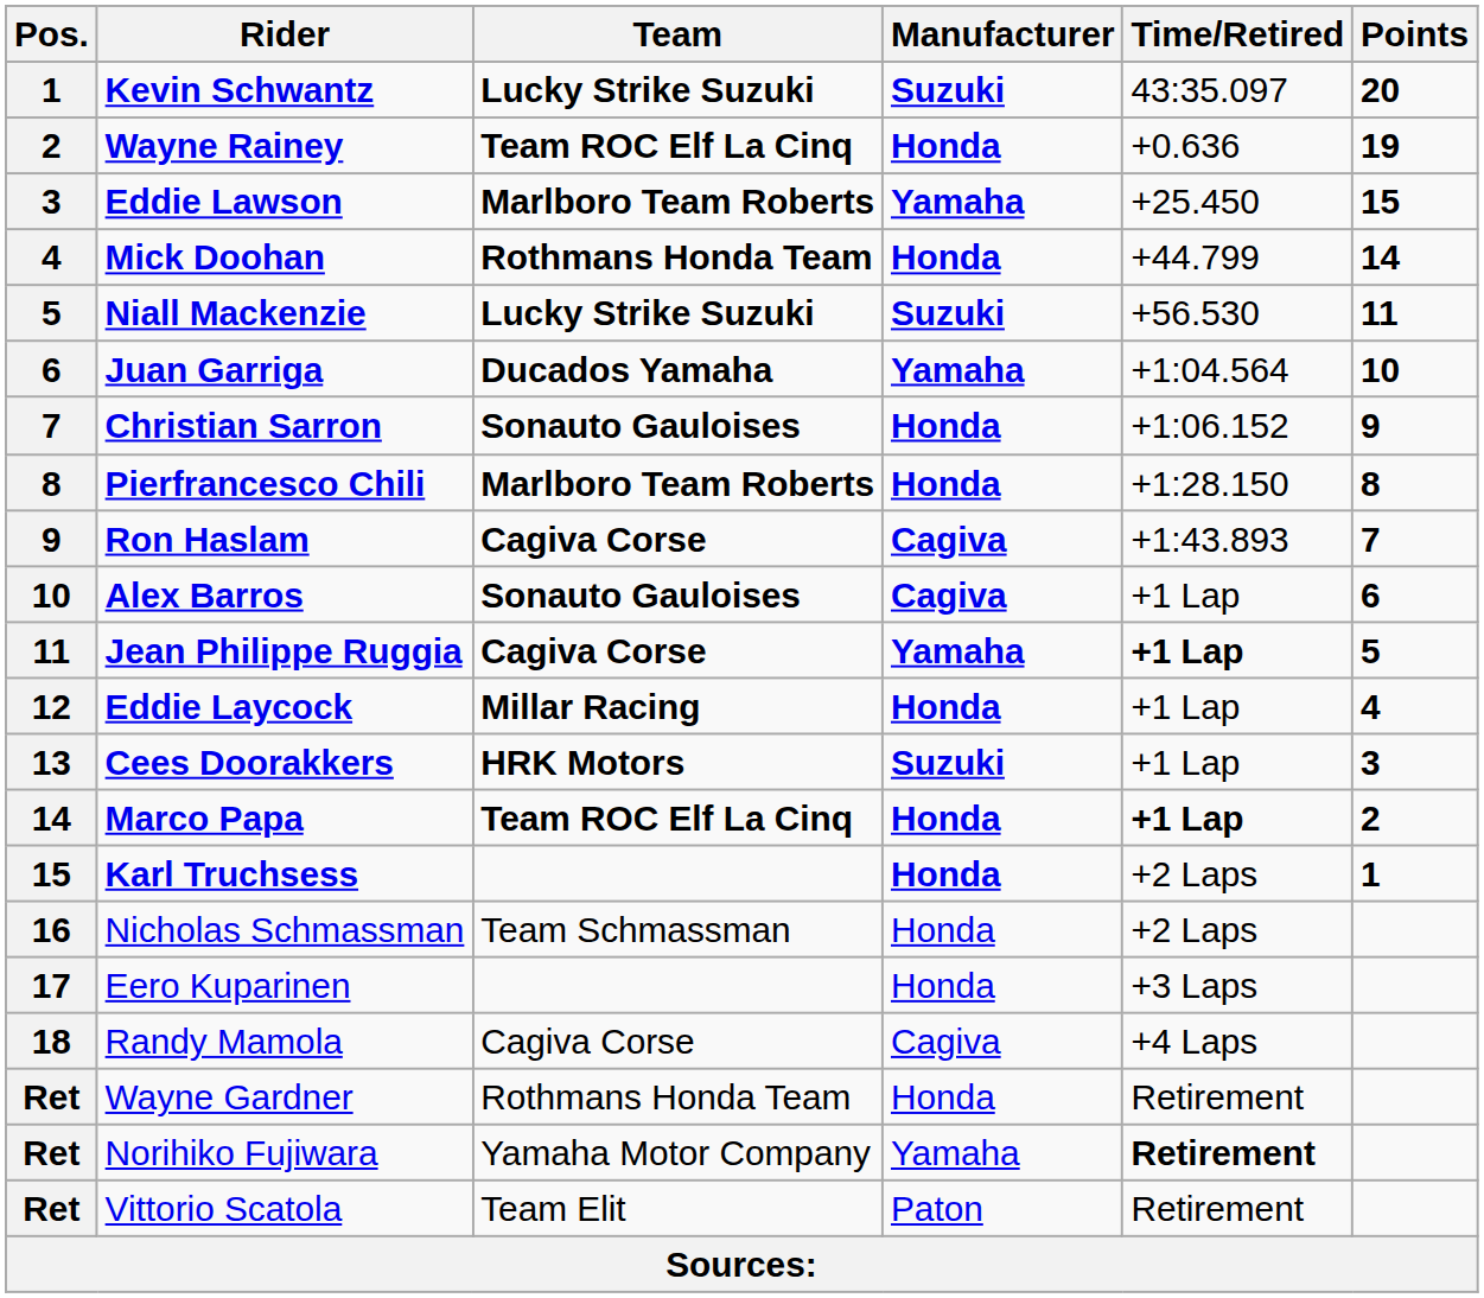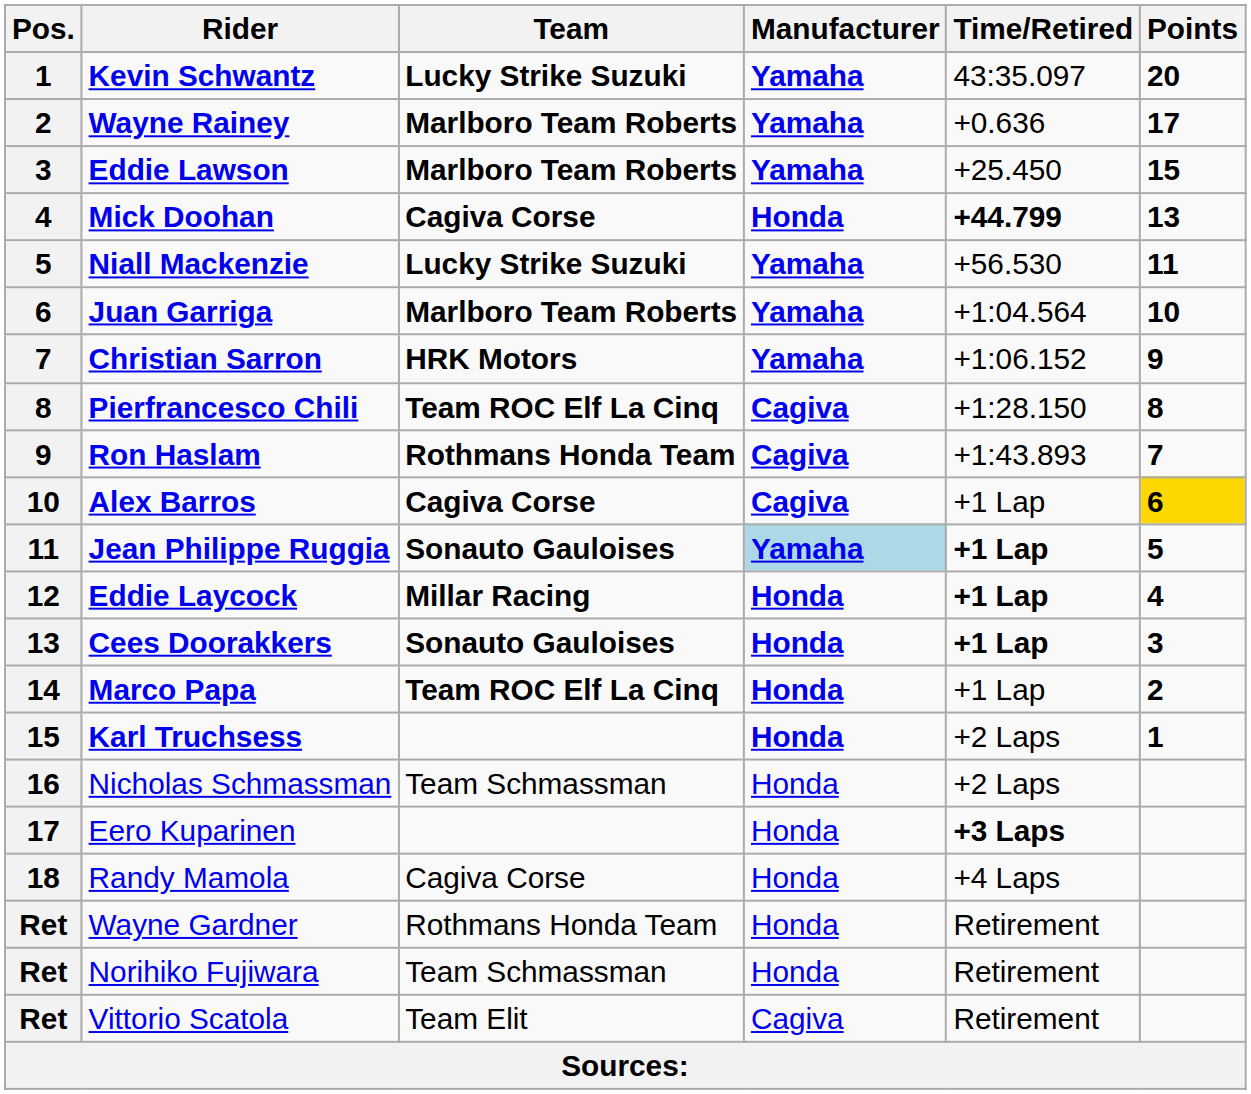Kevin Schwantz | Manufacturer: Suzuki -> Yamaha
Wayne Rainey | Team: Team ROC Elf La Cinq -> Marlboro Team Roberts
Wayne Rainey | Manufacturer: Honda -> Yamaha
Wayne Rainey | Points: 19 -> 17
Mick Doohan | Team: Rothmans Honda Team -> Cagiva Corse
Mick Doohan | Time/Retired: normal -> bold
Mick Doohan | Points: 14 -> 13
Niall Mackenzie | Manufacturer: Suzuki -> Yamaha
Juan Garriga | Team: Ducados Yamaha -> Marlboro Team Roberts
Christian Sarron | Team: Sonauto Gauloises -> HRK Motors
Christian Sarron | Manufacturer: Honda -> Yamaha
Pierfrancesco Chili | Team: Marlboro Team Roberts -> Team ROC Elf La Cinq
Pierfrancesco Chili | Manufacturer: Honda -> Cagiva
Ron Haslam | Team: Cagiva Corse -> Rothmans Honda Team
Alex Barros | Team: Sonauto Gauloises -> Cagiva Corse
Alex Barros | Points: no background -> gold background
Jean Philippe Ruggia | Team: Cagiva Corse -> Sonauto Gauloises
Jean Philippe Ruggia | Manufacturer: no background -> lightblue background
Eddie Laycock | Time/Retired: normal -> bold
Cees Doorakkers | Team: HRK Motors -> Sonauto Gauloises
Cees Doorakkers | Manufacturer: Suzuki -> Honda
Cees Doorakkers | Time/Retired: normal -> bold
Marco Papa | Time/Retired: bold -> normal
Eero Kuparinen | Time/Retired: normal -> bold
Randy Mamola | Manufacturer: Cagiva -> Honda
Norihiko Fujiwara | Team: Yamaha Motor Company -> Team Schmassman
Norihiko Fujiwara | Manufacturer: Yamaha -> Honda
Norihiko Fujiwara | Time/Retired: bold -> normal
Vittorio Scatola | Manufacturer: Paton -> Cagiva
